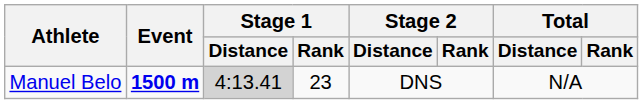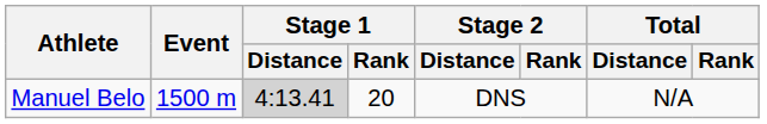Manuel Belo | Event: bold -> normal
Manuel Belo | Stage 1 / Rank: 23 -> 20
